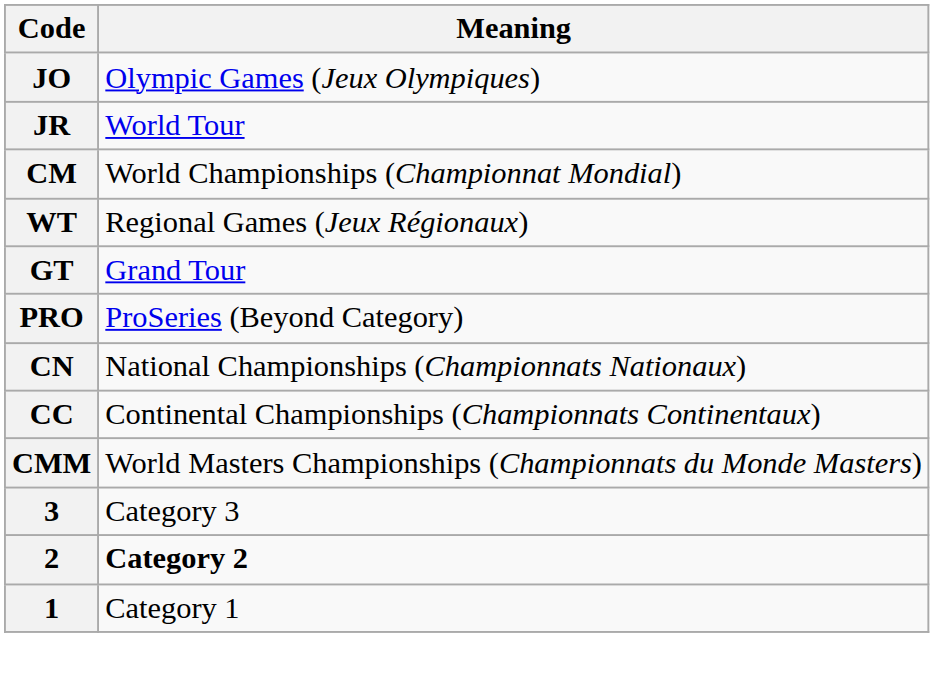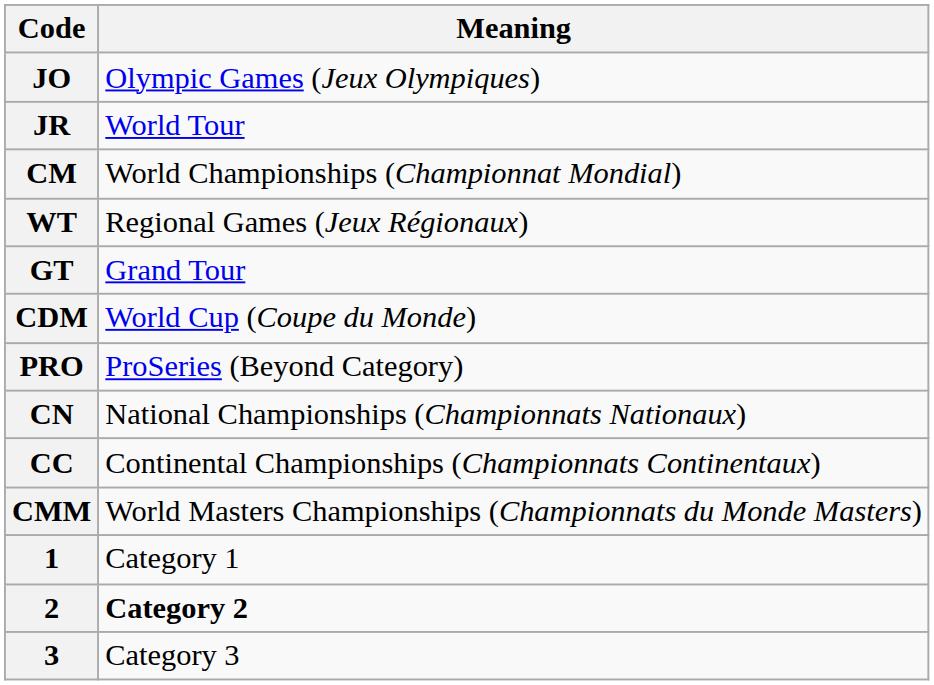+ row: CDM | World Cup (Coupe du Monde)
rows swapped: 1 <-> 3
